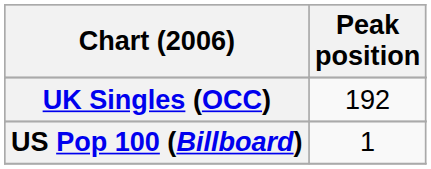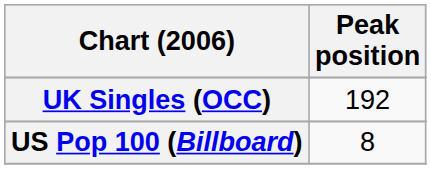US Pop 100 (Billboard) | Peak position: 1 -> 8
